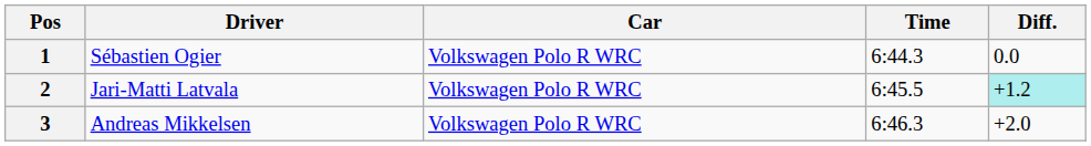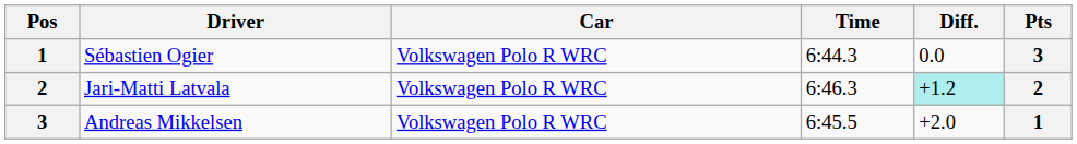+ column: Pts | 3 | 2 | 1
Jari-Matti Latvala | Time: 6:45.5 -> 6:46.3
Andreas Mikkelsen | Time: 6:46.3 -> 6:45.5
